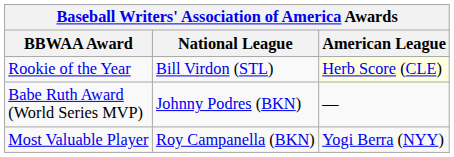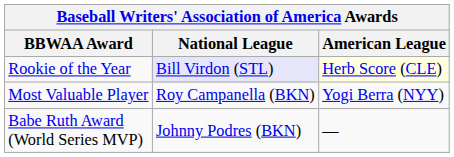Rookie of the Year | National League: no background -> lavender background
rows swapped: Most Valuable Player <-> Babe Ruth Award (World Series MVP)
